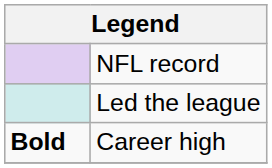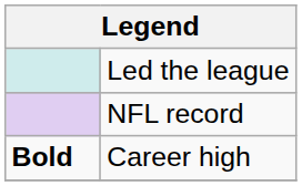rows swapped: NFL record <-> Led the league
